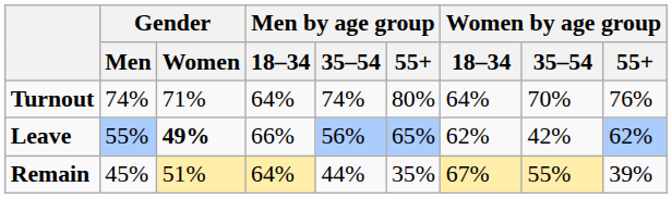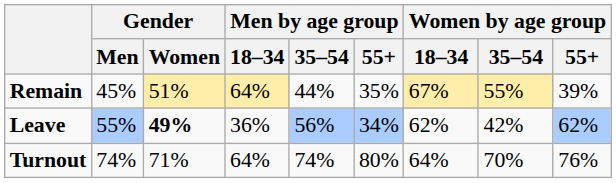rows swapped: Remain <-> Turnout
Leave | Men by age group / 18–34: 66% -> 36%
Leave | Men by age group / 55+: 65% -> 34%
